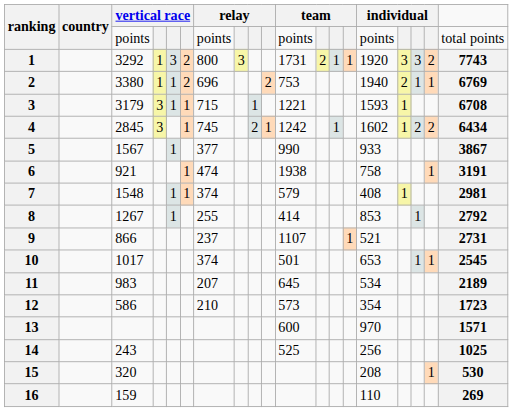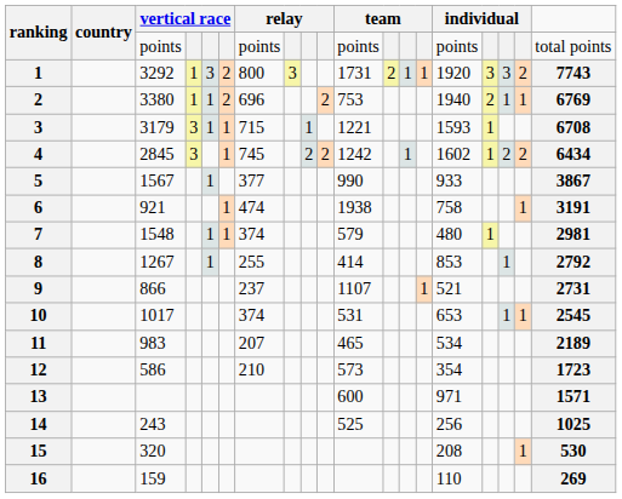4 | column 10: 1 -> 2
7 | column 15: 408 -> 480
10 | column 11: 501 -> 531
11 | column 11: 645 -> 465
13 | column 15: 970 -> 971
